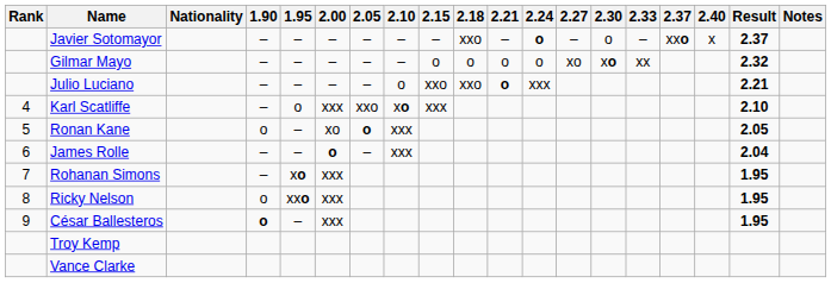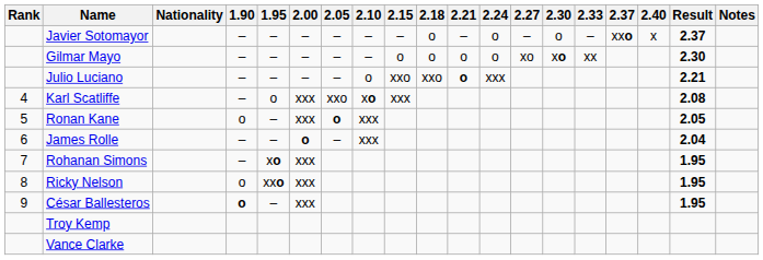Javier Sotomayor | 2.18: xxo -> o
Javier Sotomayor | 2.24: bold -> normal
Gilmar Mayo | Result: 2.32 -> 2.30
Karl Scatliffe | Result: 2.10 -> 2.08
Ronan Kane | 2.00: xo -> xxx
